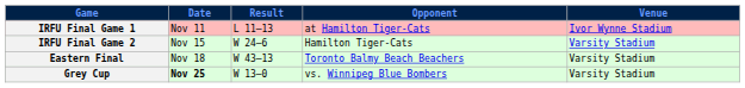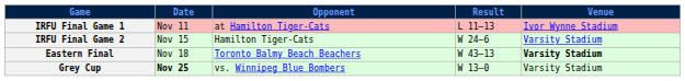columns swapped: Opponent <-> Result
Eastern Final | Venue: normal -> bold
